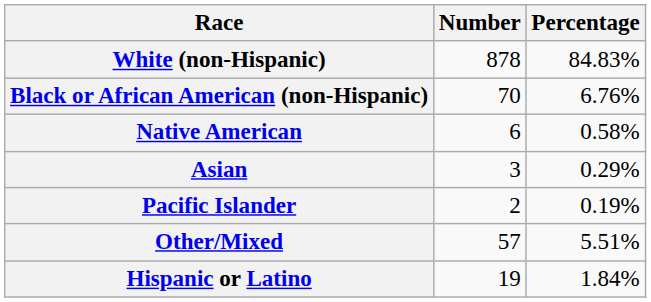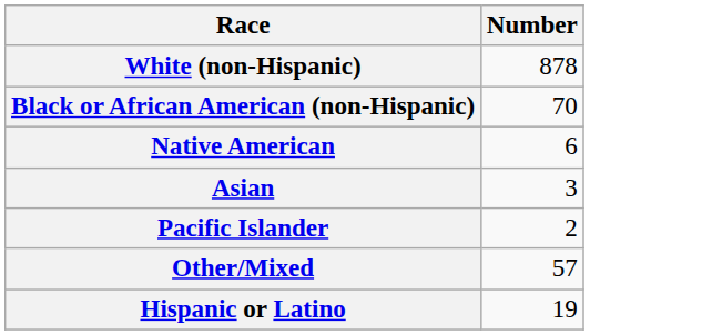- column: Percentage | 84.83% | 6.76% | 0.58% | 0.29% | 0.19% | 5.51% | 1.84%
